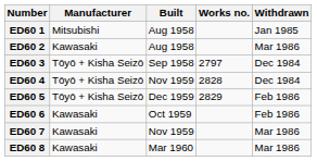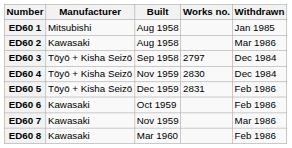ED60 4 | Works no.: 2828 -> 2830
ED60 5 | Works no.: 2829 -> 2831
ED60 8 | Withdrawn: Mar 1986 -> Feb 1986
